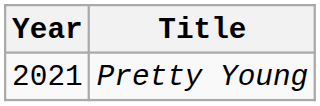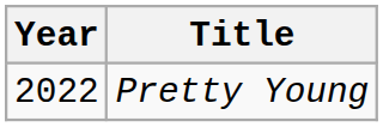Pretty Young | Year: 2021 -> 2022
